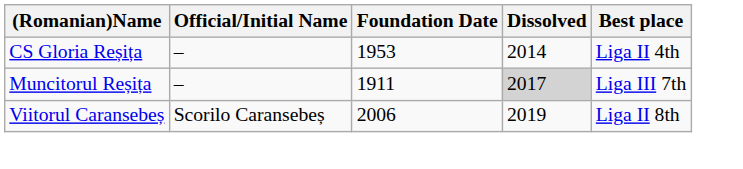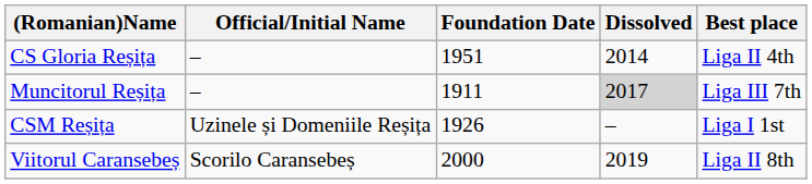CS Gloria Reșița | Foundation Date: 1953 -> 1951
+ row: CSM Reșița | Uzinele și Domeniile Reșița | 1926 | – | Liga I 1st
Viitorul Caransebeș | Foundation Date: 2006 -> 2000
